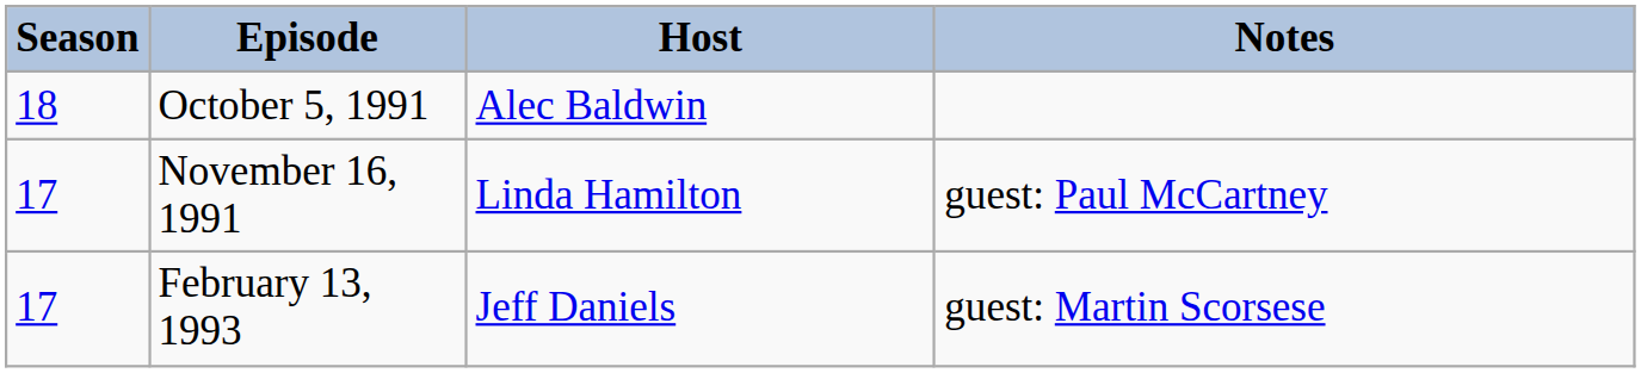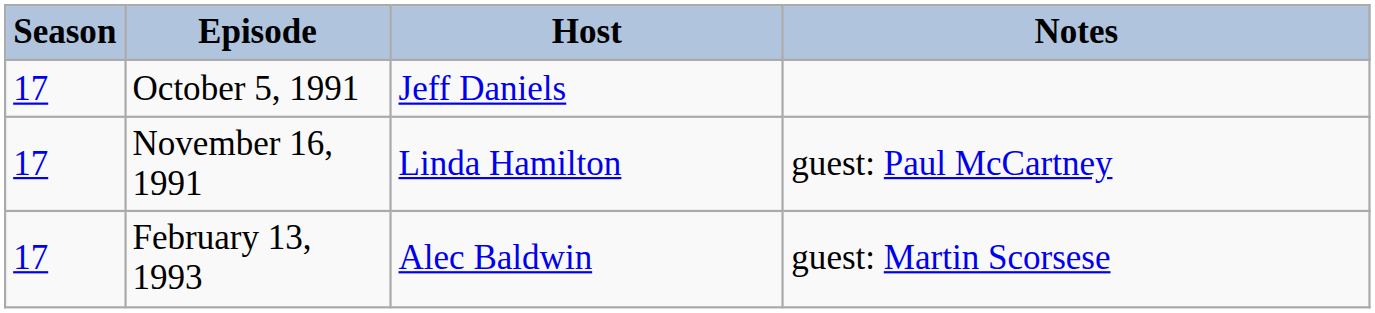October 5, 1991 | Season: 18 -> 17
October 5, 1991 | Host: Alec Baldwin -> Jeff Daniels
February 13, 1993 | Host: Jeff Daniels -> Alec Baldwin
